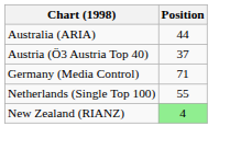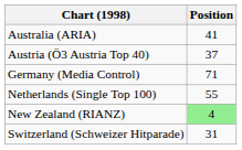Australia (ARIA) | Position: 44 -> 41
+ row: Switzerland (Schweizer Hitparade) | 31
